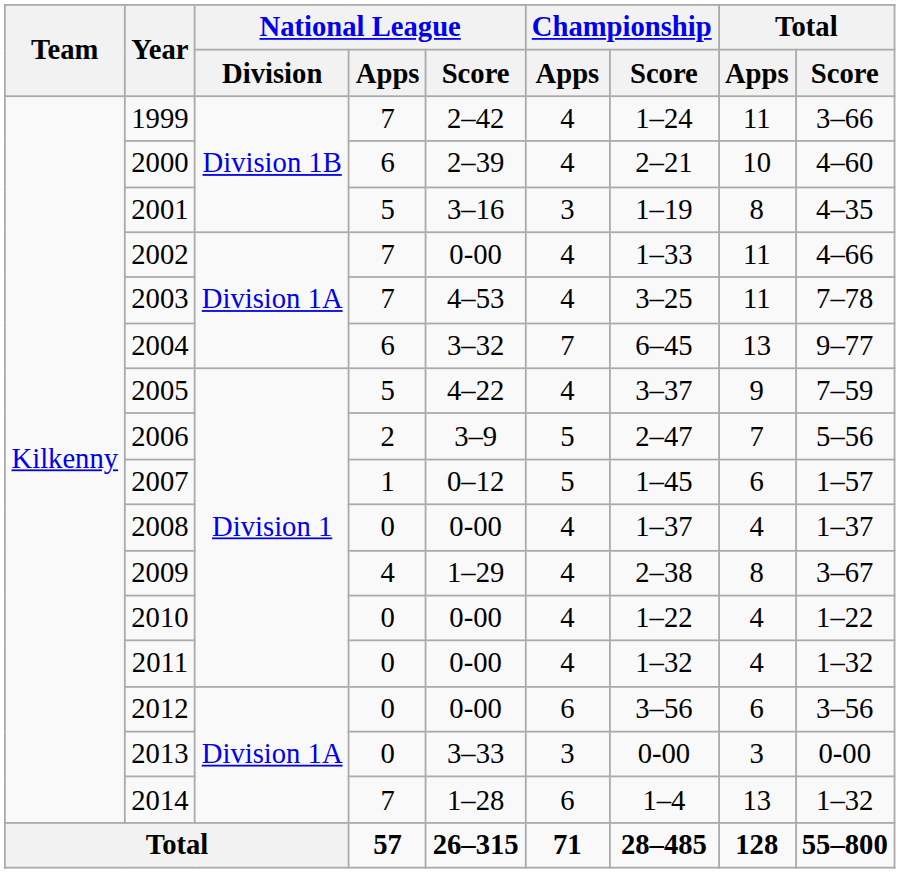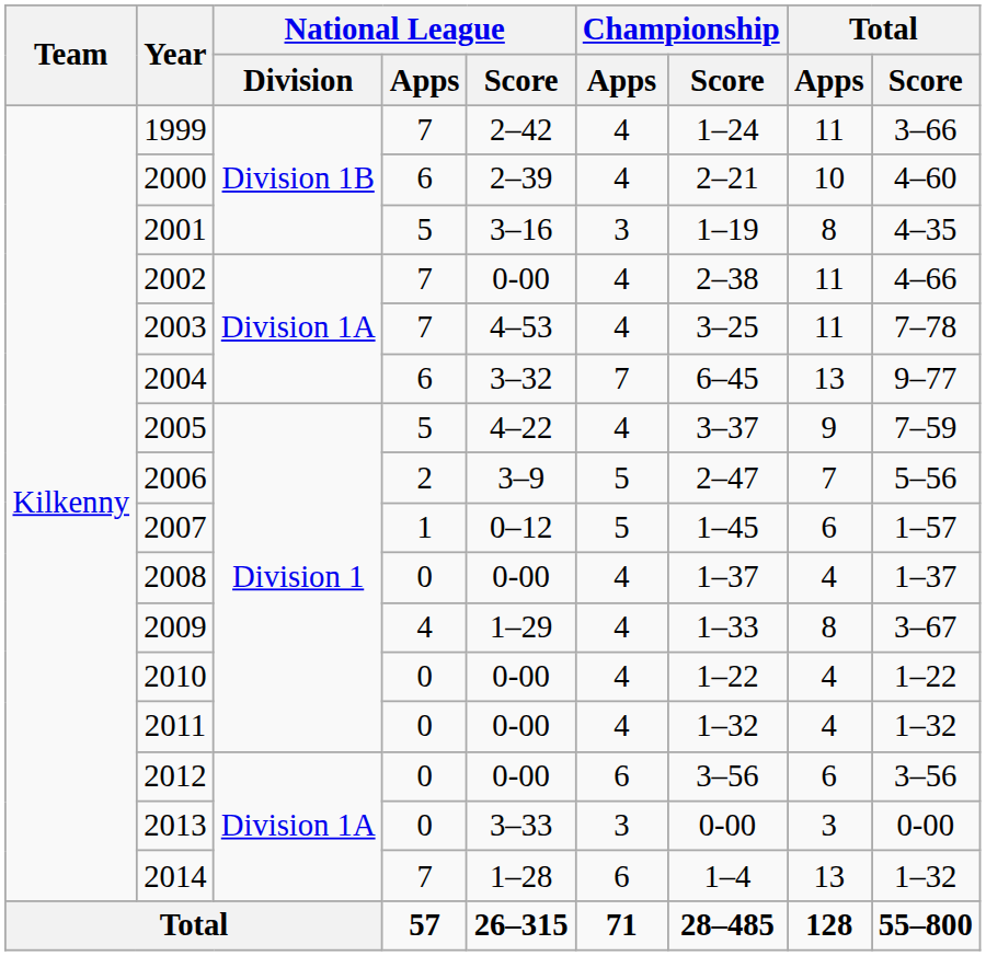2002 | Championship / Score: 1–33 -> 2–38
2009 | Championship / Score: 2–38 -> 1–33
